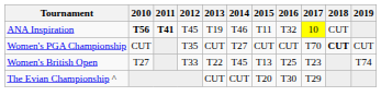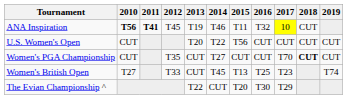+ row: U.S. Women's Open | CUT | T20 | T22 | T56 | CUT | CUT | CUT | CUT
Women's British Open | 2013: T22 -> CUT
The Evian Championship ^ | 2013: CUT -> T22
